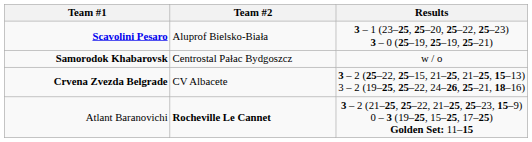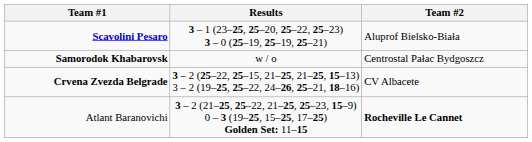columns swapped: Results <-> Team #2
